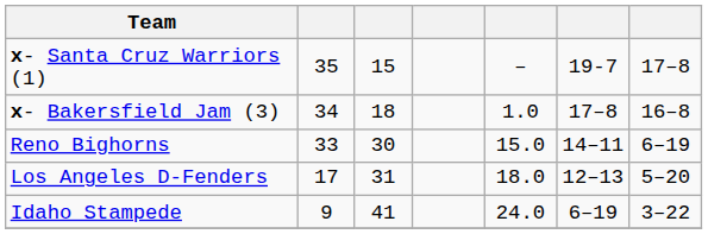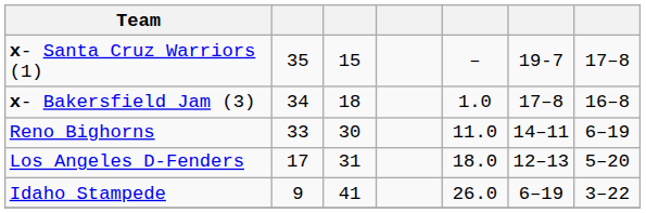Reno Bighorns | column 5: 15.0 -> 11.0
Idaho Stampede | column 5: 24.0 -> 26.0
